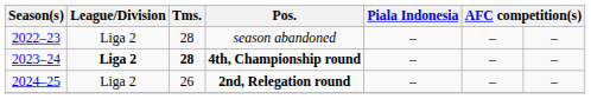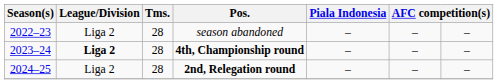4th, Championship round | Tms.: bold -> normal
2nd, Relegation round | Tms.: 26 -> 28
